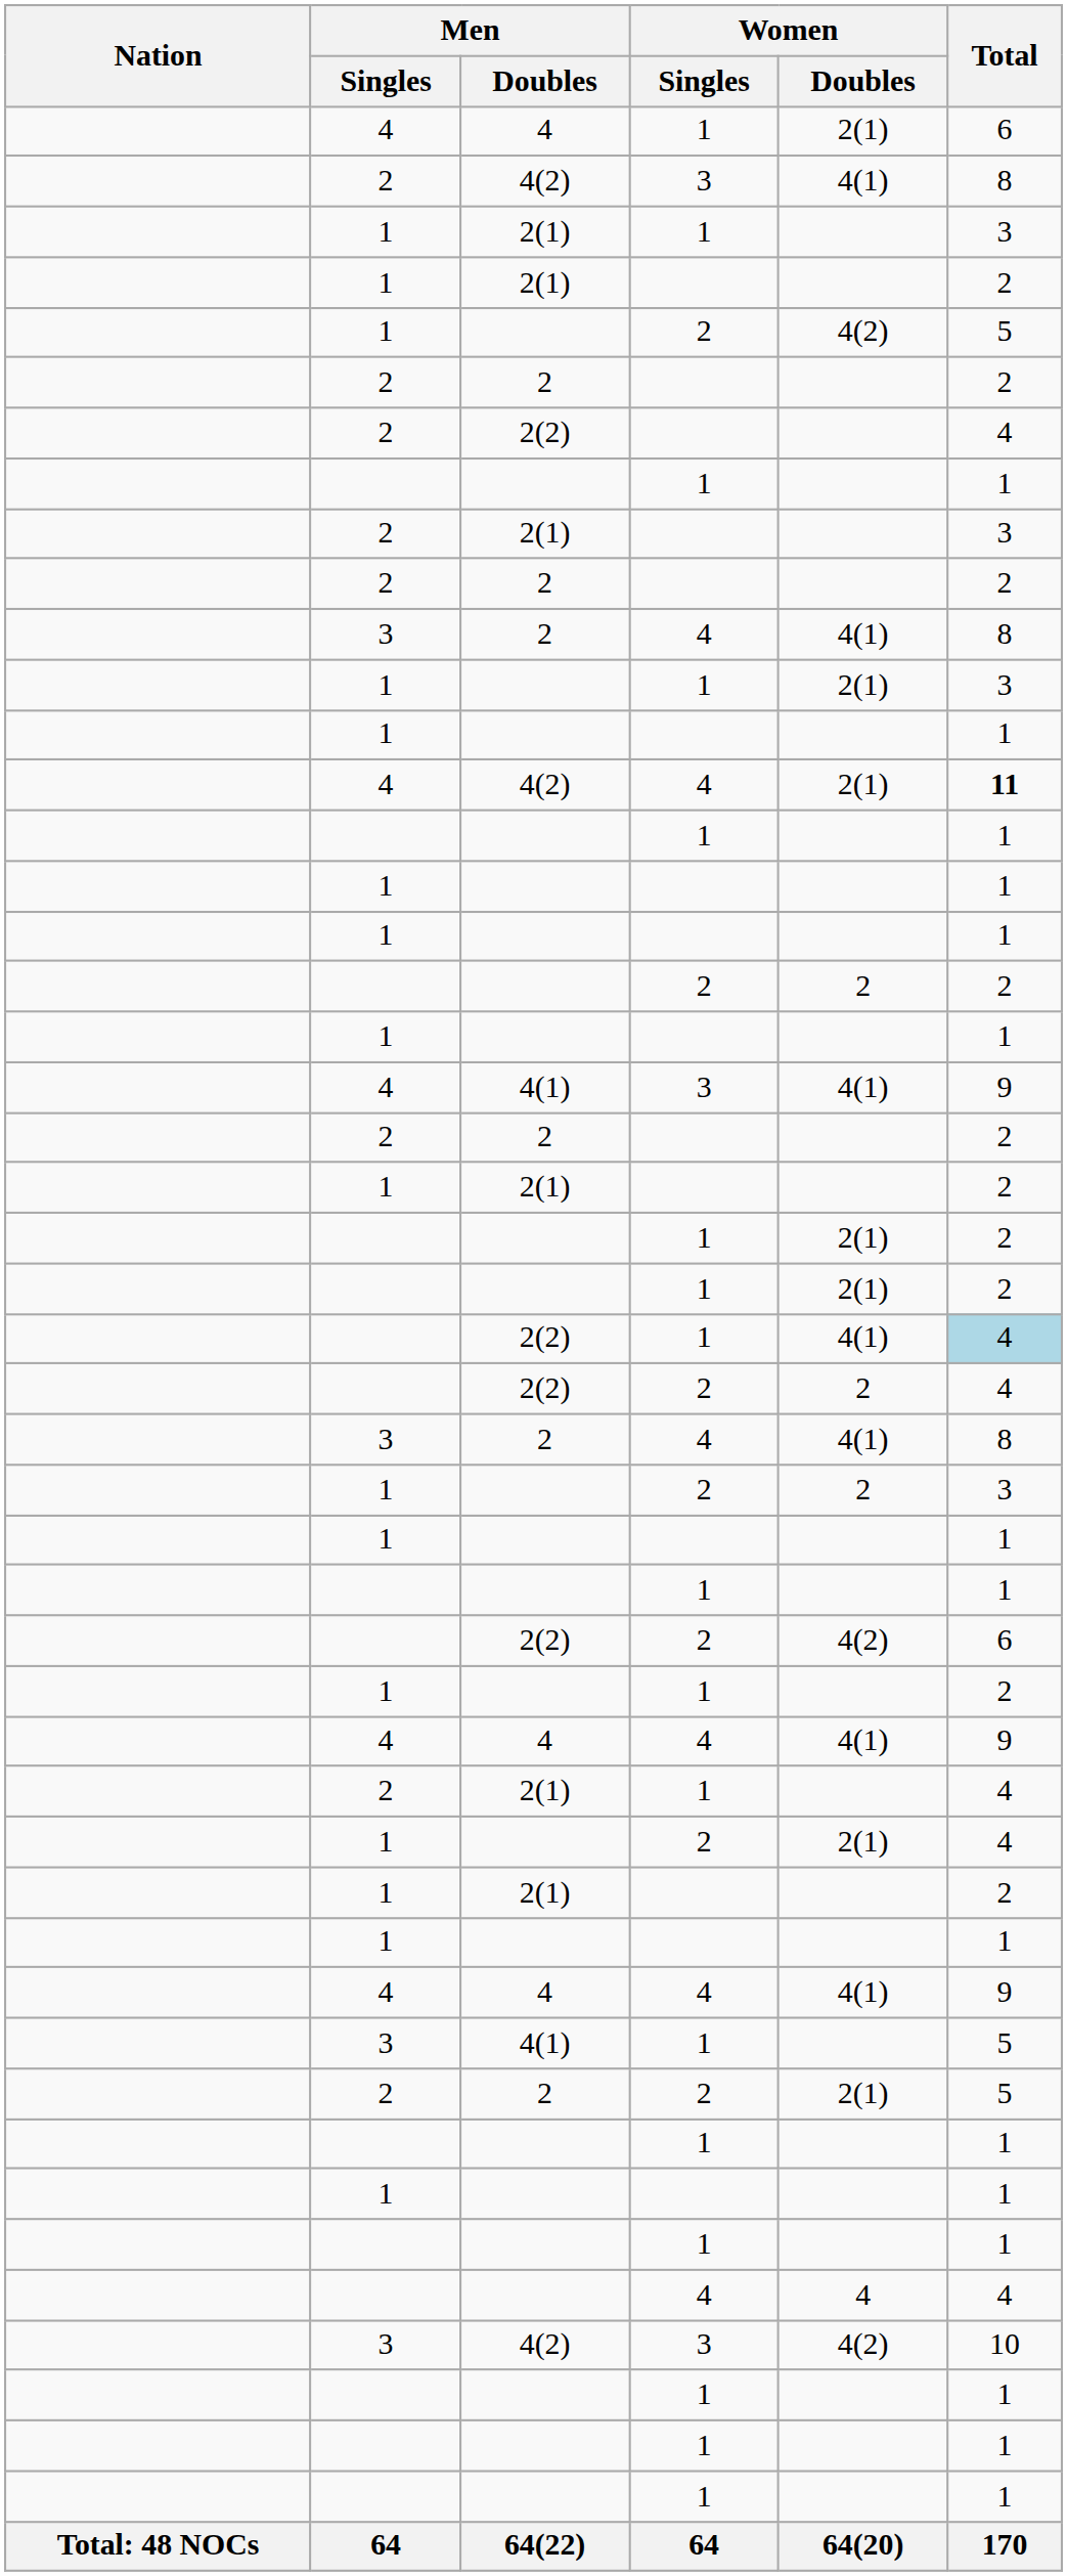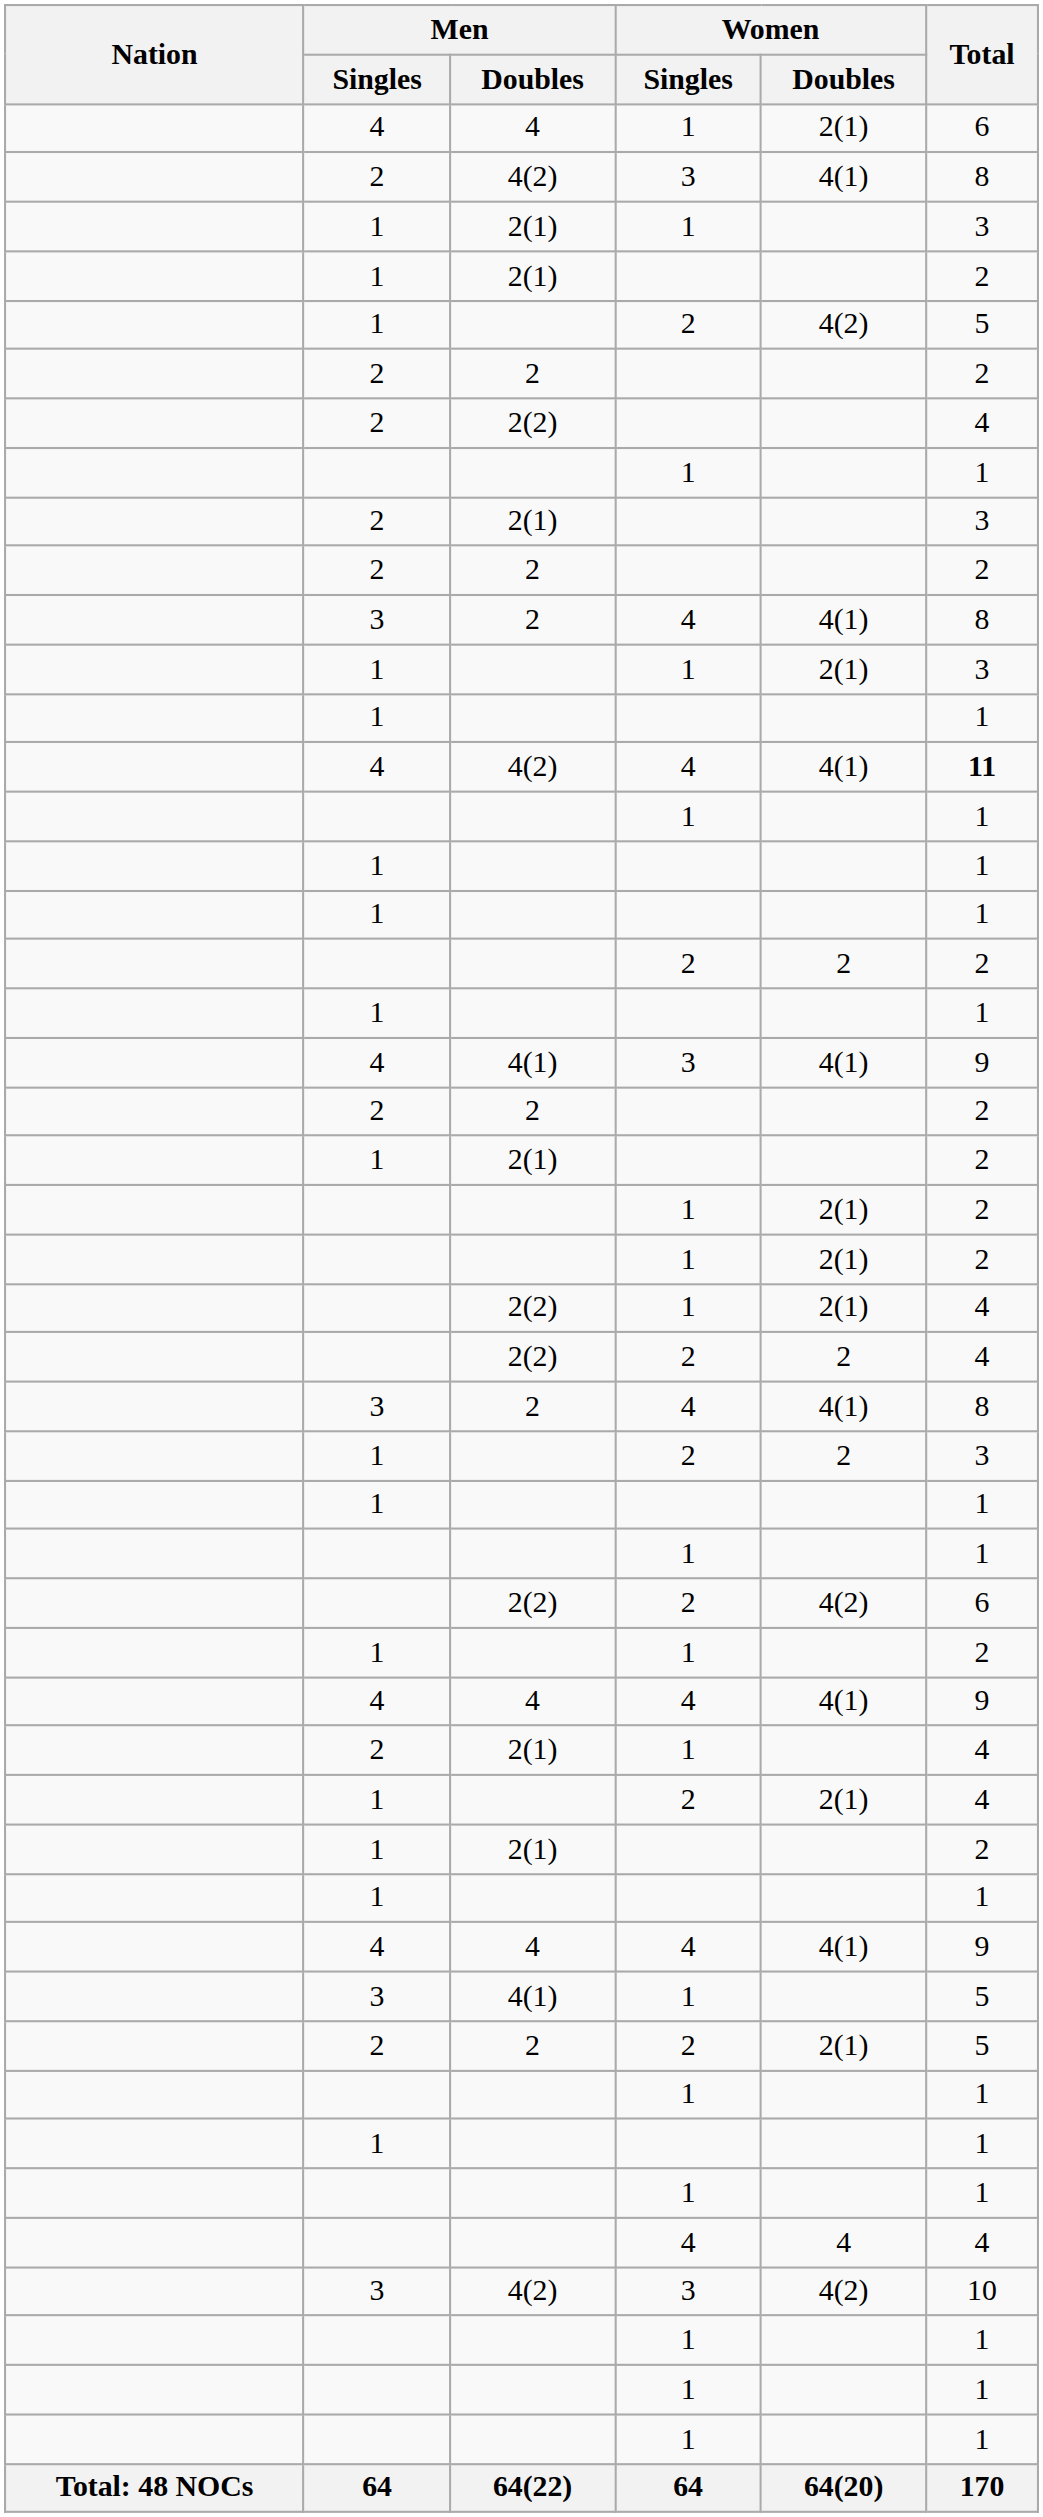4(2) / 4 | Women / Doubles: 2(1) -> 4(1)
2(2) / 1 | Women / Doubles: 4(1) -> 2(1)
2(2) / 1 | Total: lightblue background -> no background
